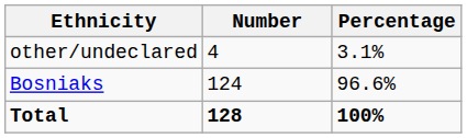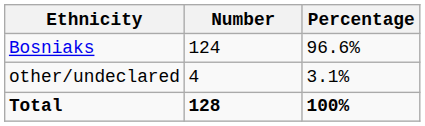rows swapped: Bosniaks <-> other/undeclared
